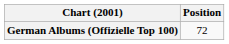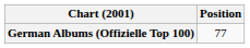German Albums (Offizielle Top 100) | Position: 72 -> 77
